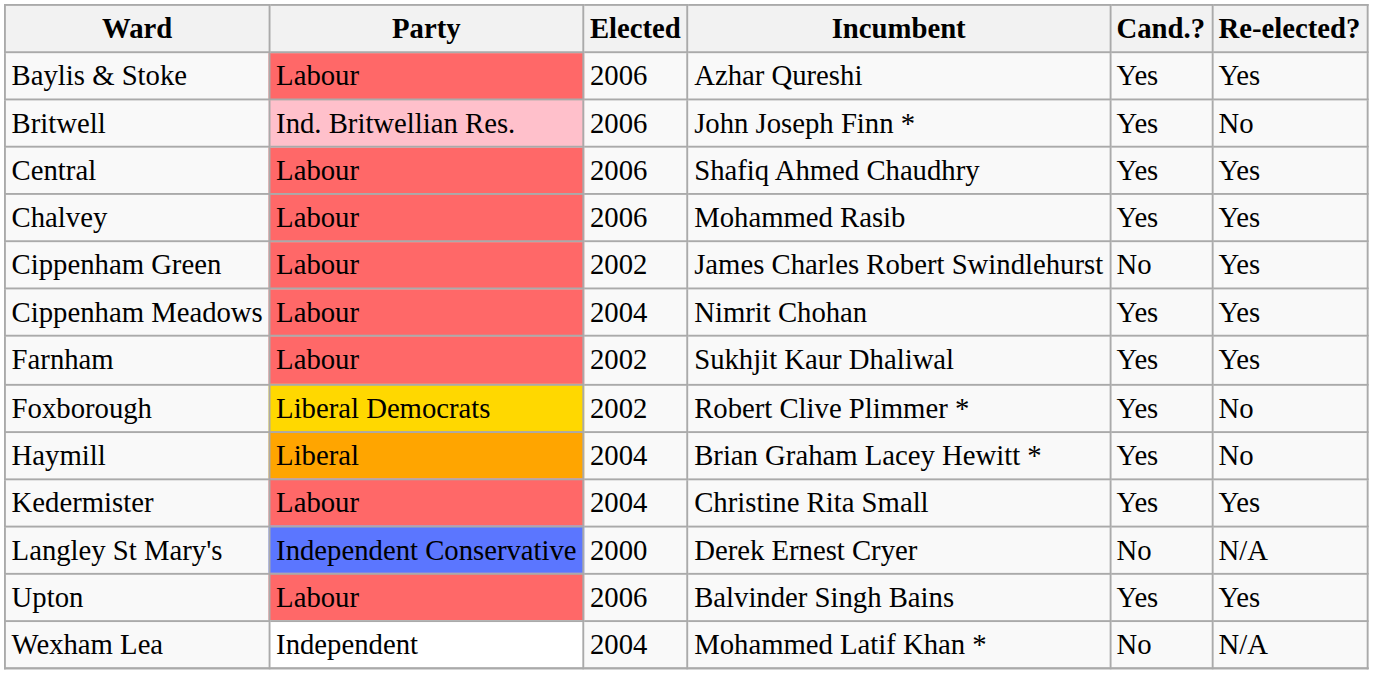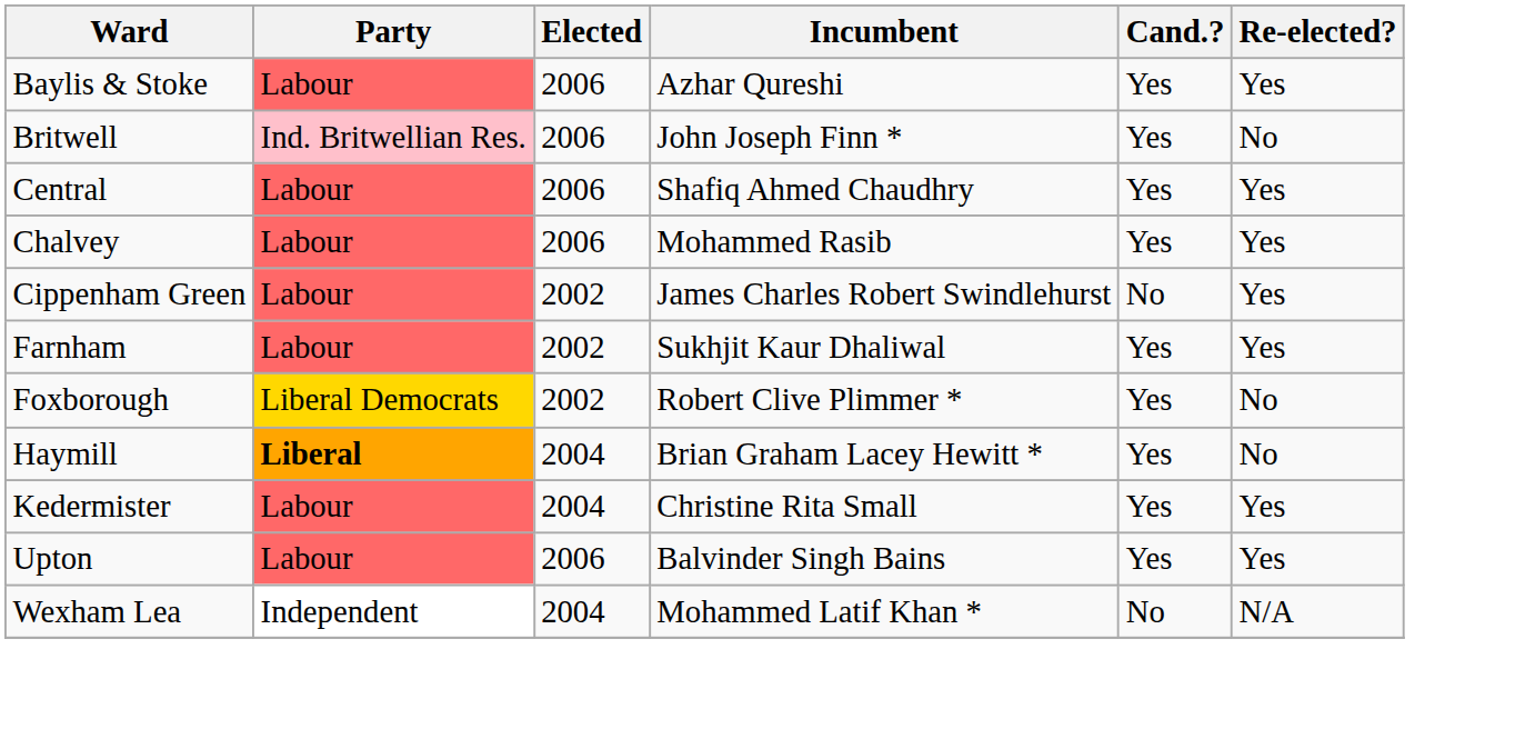- row: Cippenham Meadows | Labour | 2004 | Nimrit Chohan | Yes | Yes
Haymill | Party: normal -> bold
- row: Langley St Mary's | Independent Conservative | 2000 | Derek Ernest Cryer | No | N/A
